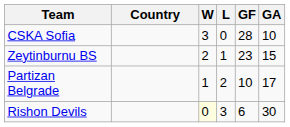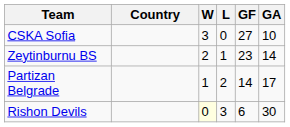CSKA Sofia | GF: 28 -> 27
Zeytinburnu BS | GA: 15 -> 14
Partizan Belgrade | GF: 10 -> 14
